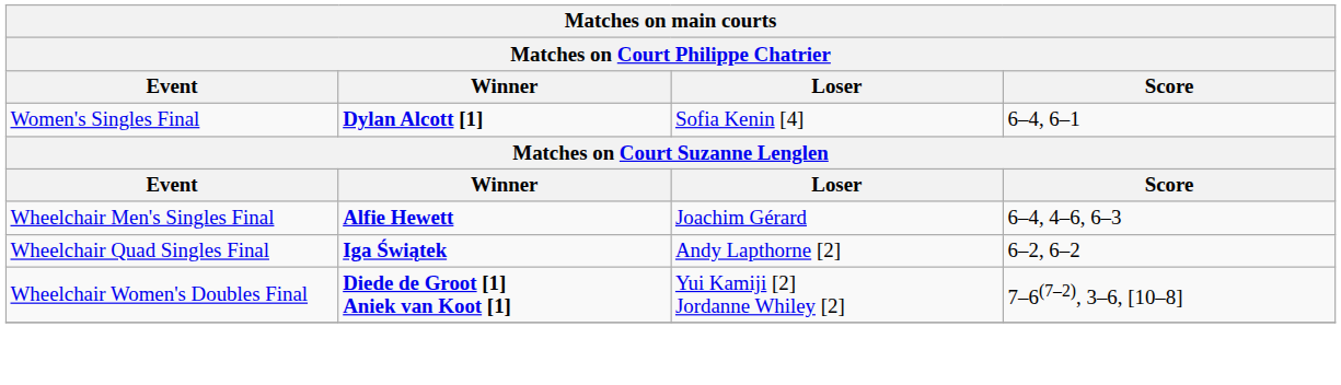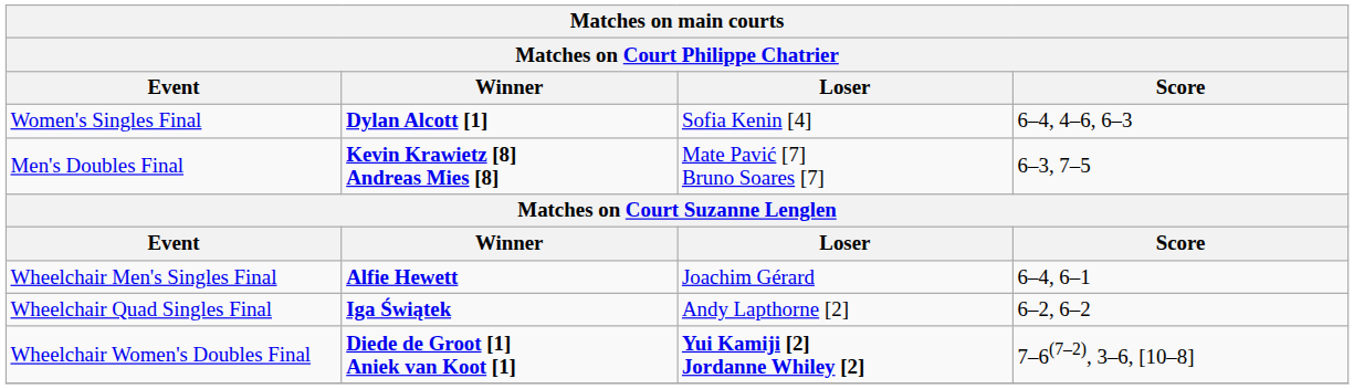Women's Singles Final | Score: 6–4, 6–1 -> 6–4, 4–6, 6–3
+ row: Men's Doubles Final | Kevin Krawietz [8] Andreas Mies [8] | Mate Pavić [7] Bruno Soares [7] | 6–3, 7–5
Wheelchair Men's Singles Final | Score: 6–4, 4–6, 6–3 -> 6–4, 6–1
Wheelchair Women's Doubles Final | Loser: normal -> bold
